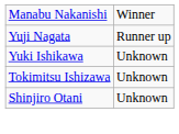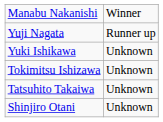+ row: Tatsuhito Takaiwa | Unknown
